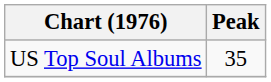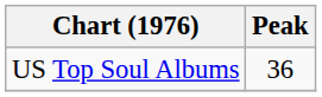US Top Soul Albums | Peak: 35 -> 36
